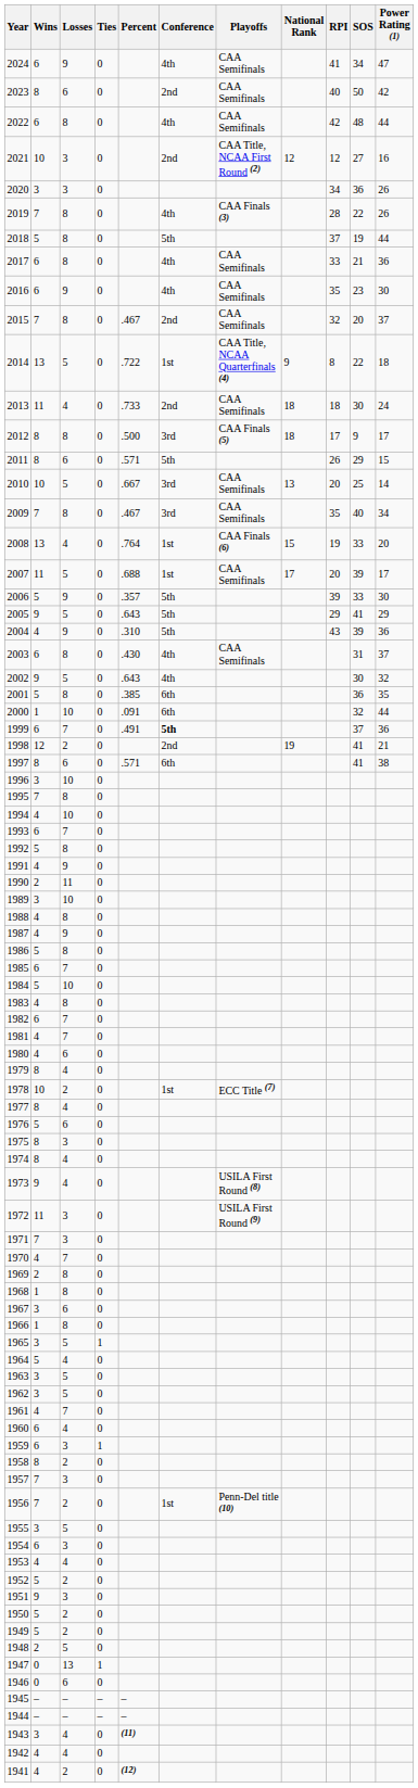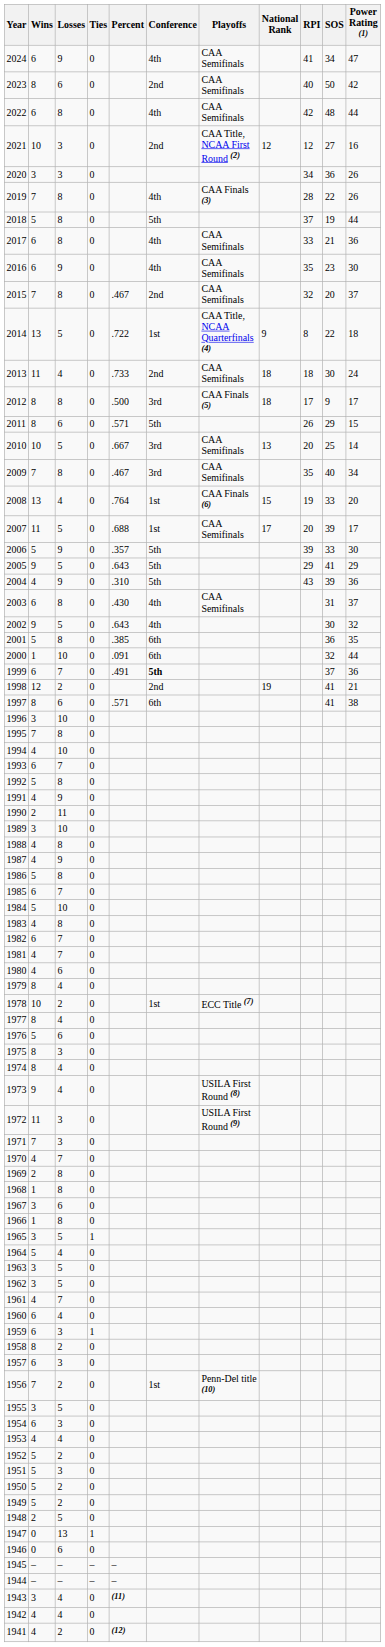1957 | Wins: 7 -> 6
1951 | Wins: 9 -> 5
